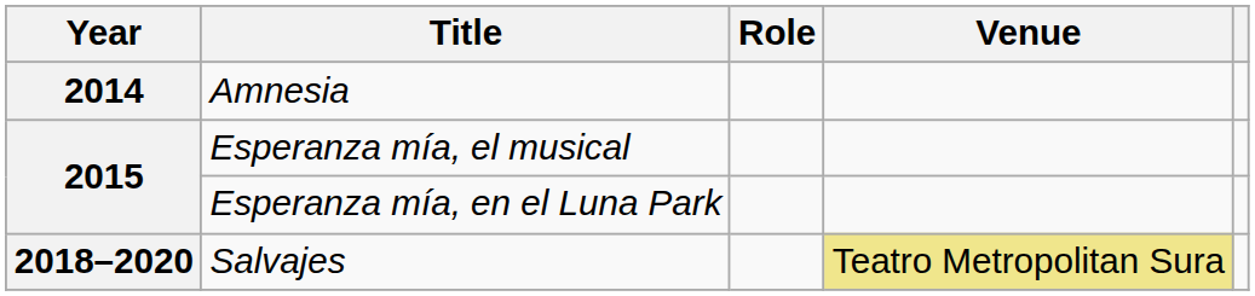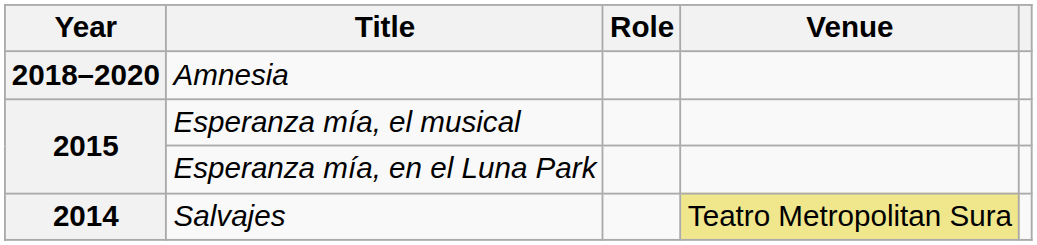Amnesia | Year: 2014 -> 2018–2020
Salvajes | Year: 2018–2020 -> 2014
